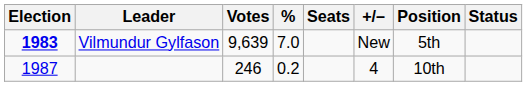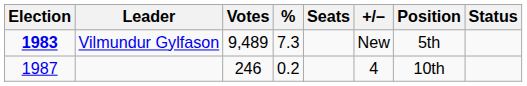Vilmundur Gylfason | Votes: 9,639 -> 9,489
Vilmundur Gylfason | %: 7.0 -> 7.3
